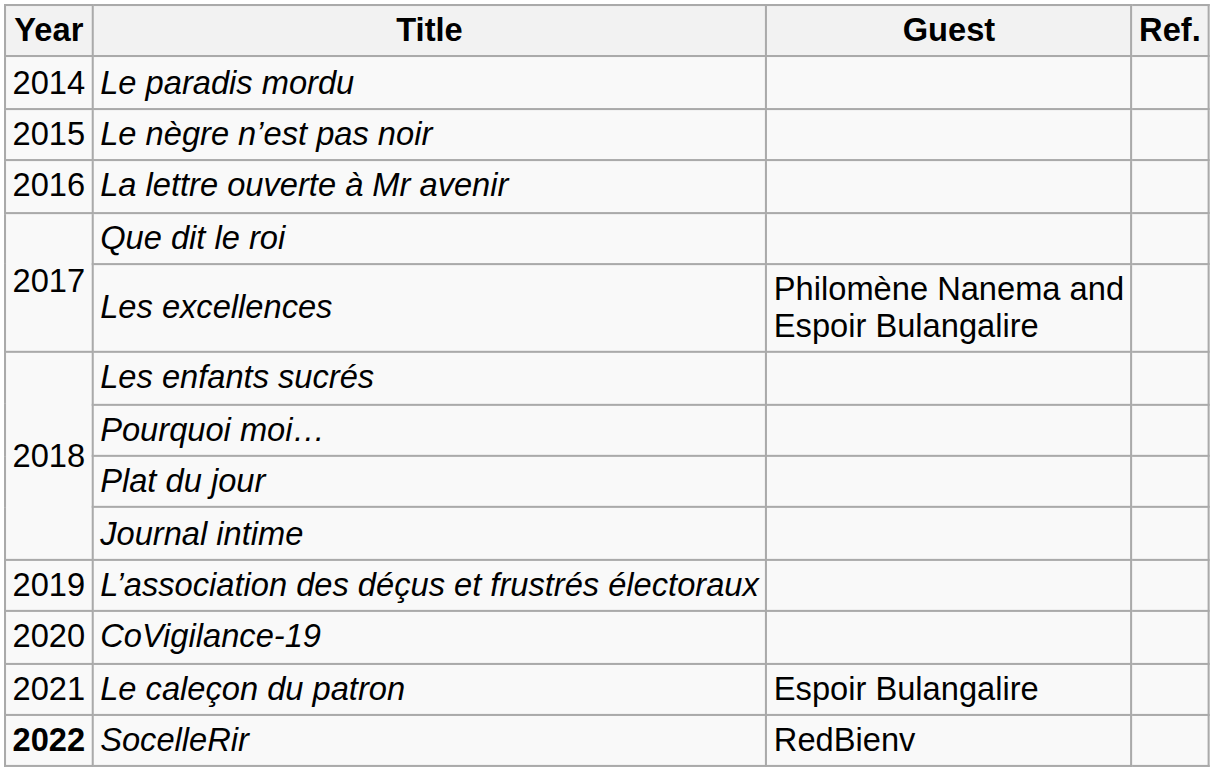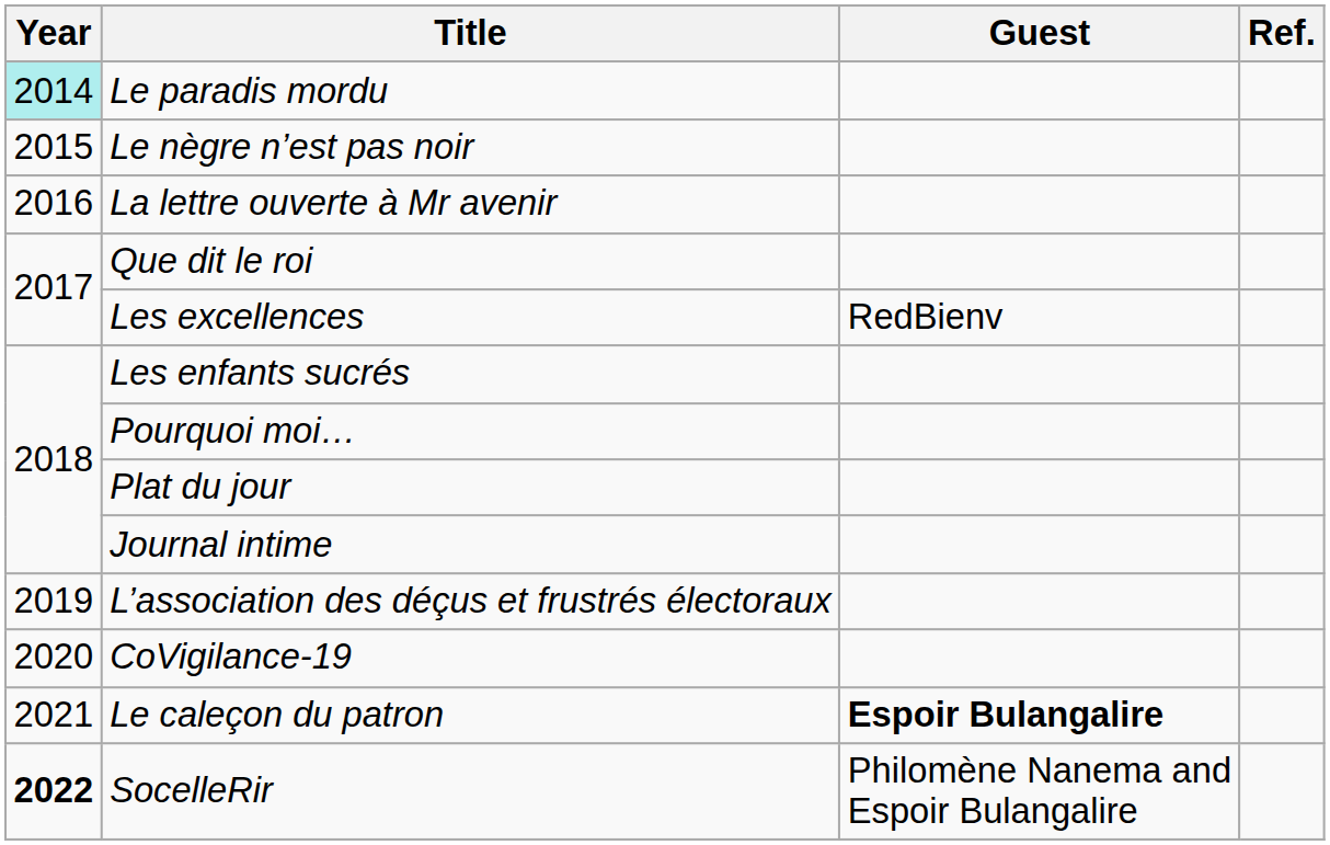Le paradis mordu | Year: no background -> paleturquoise background
Les excellences | Guest: Philomène Nanema and Espoir Bulangalire -> RedBienv
Le caleçon du patron | Guest: normal -> bold
SocelleRir | Guest: RedBienv -> Philomène Nanema and Espoir Bulangalire
